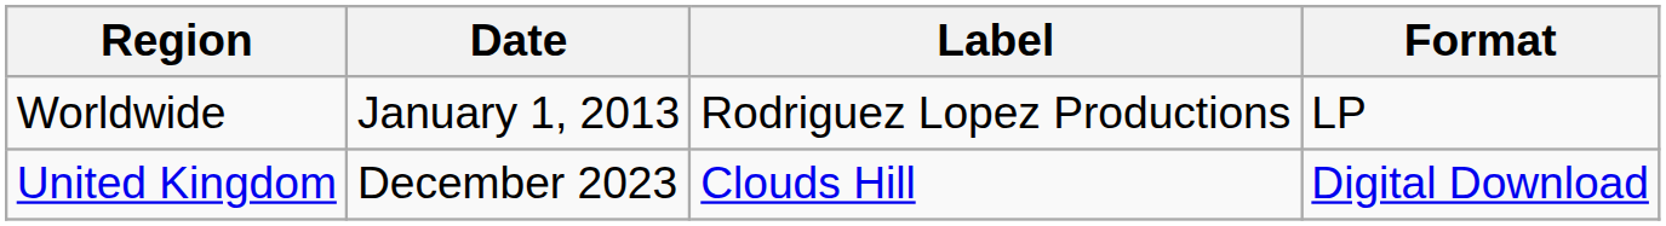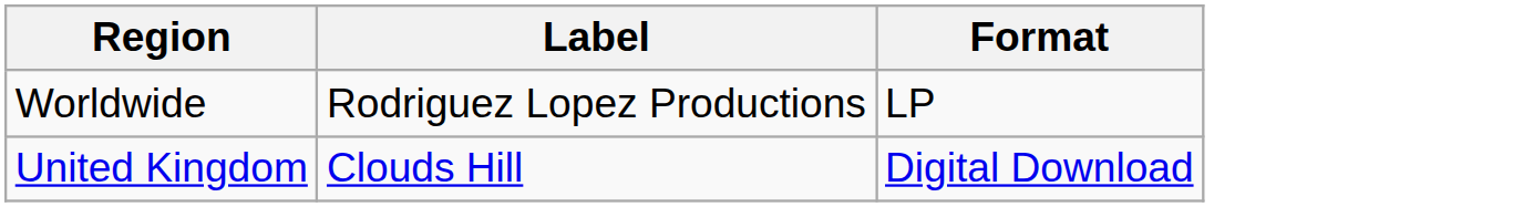- column: Date | January 1, 2013 | December 2023
